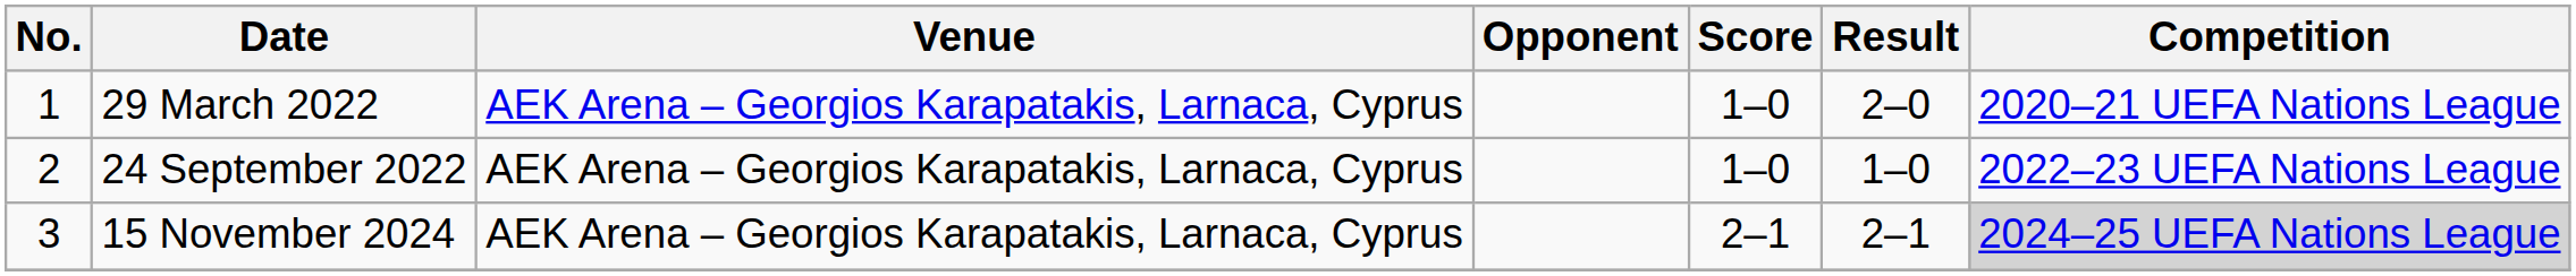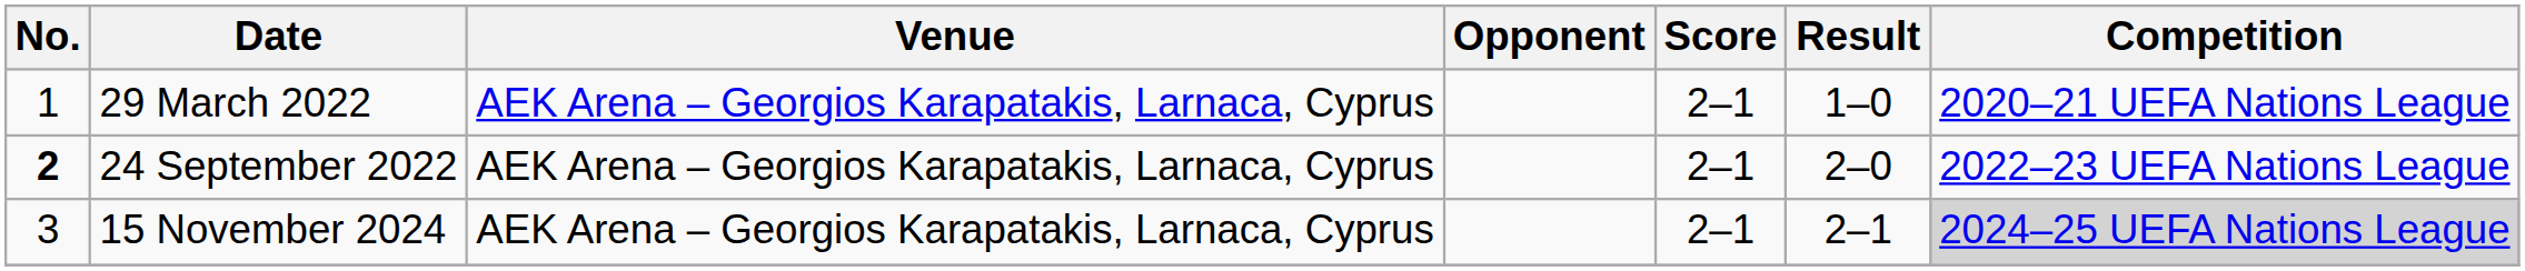29 March 2022 | Score: 1–0 -> 2–1
29 March 2022 | Result: 2–0 -> 1–0
24 September 2022 | No.: normal -> bold
24 September 2022 | Score: 1–0 -> 2–1
24 September 2022 | Result: 1–0 -> 2–0
